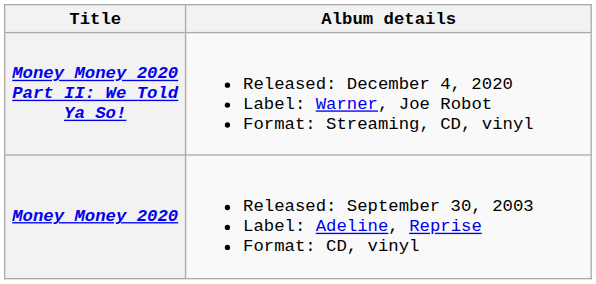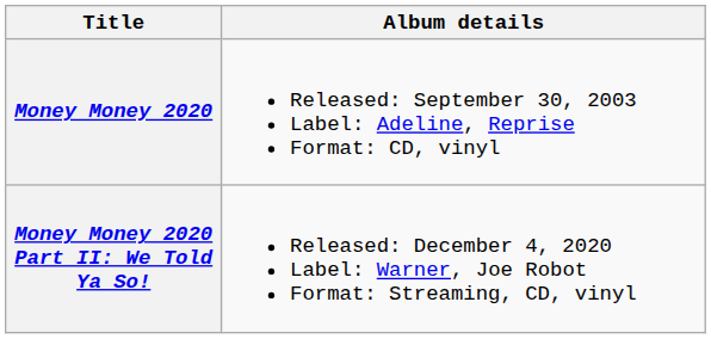rows swapped: Money Money 2020 <-> Money Money 2020 Part II: We Told Ya So!
